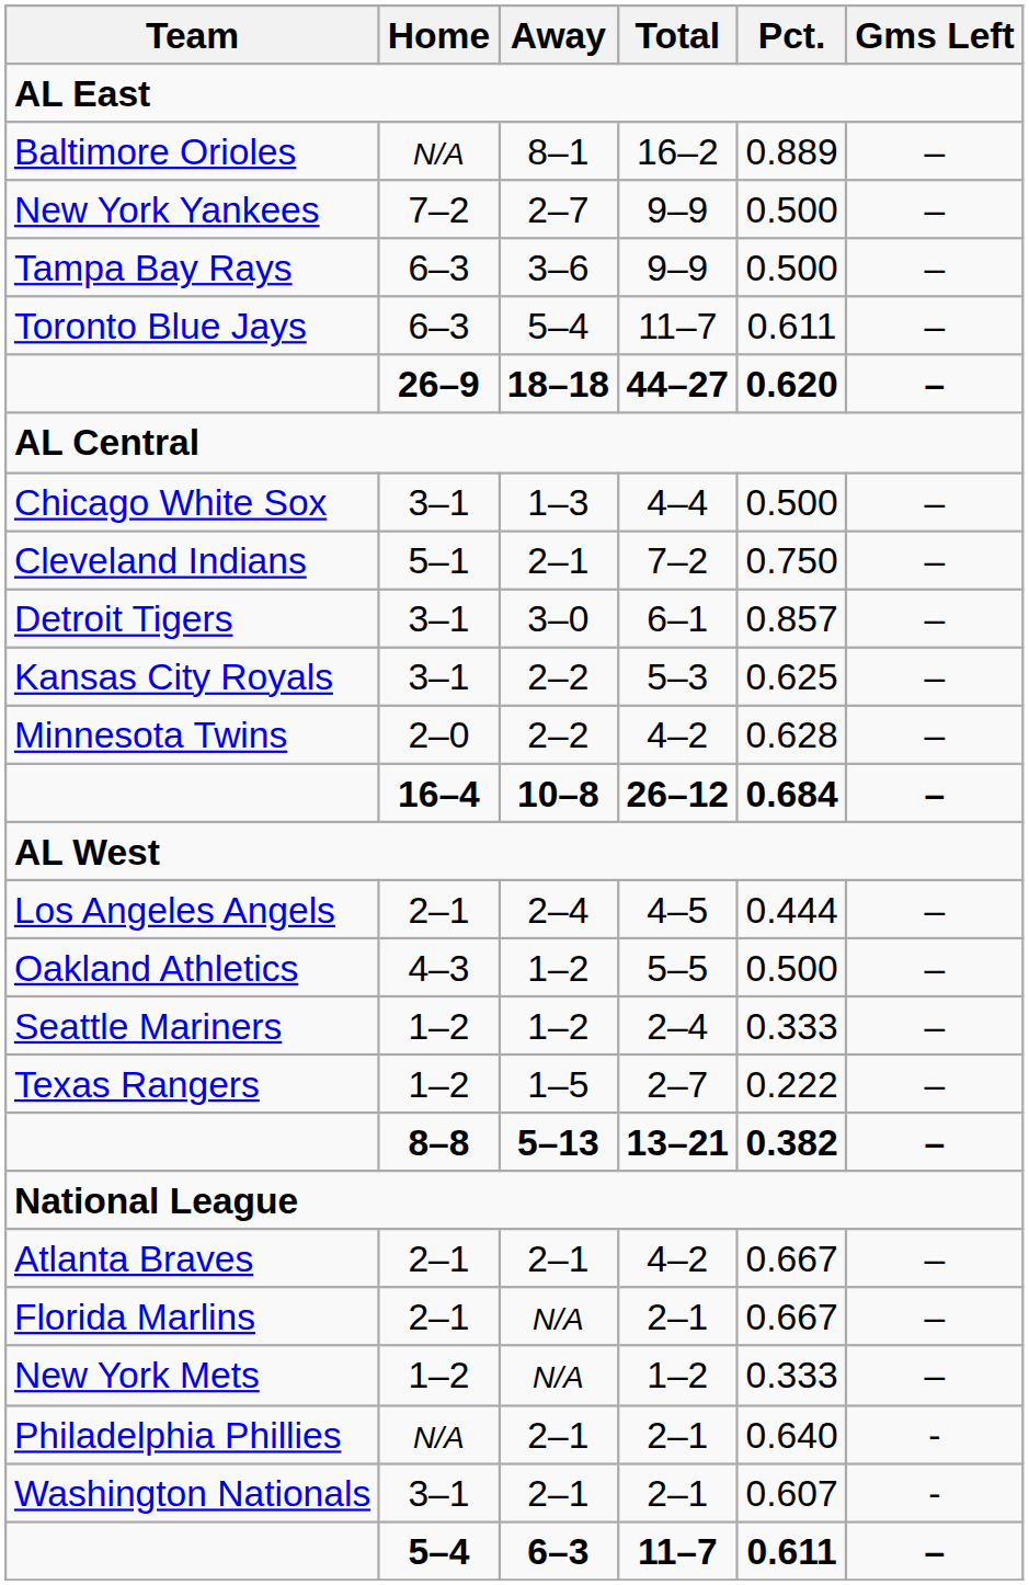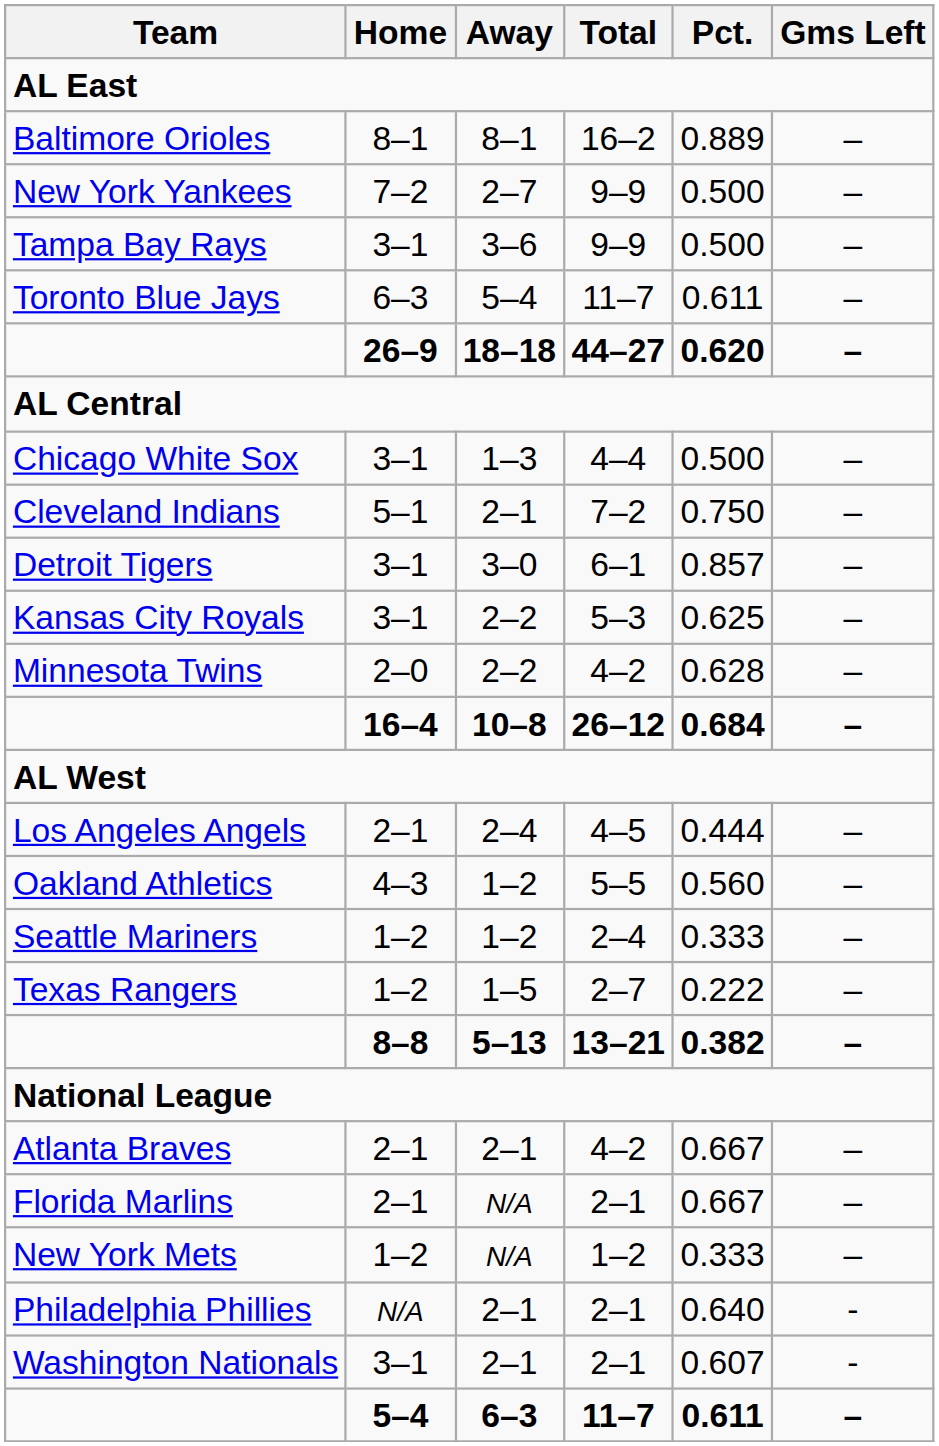Baltimore Orioles | Home: N/A -> 8–1
Tampa Bay Rays | Home: 6–3 -> 3–1
Oakland Athletics | Pct.: 0.500 -> 0.560
